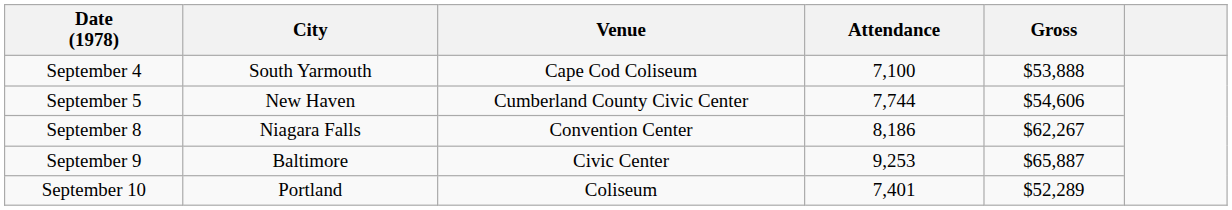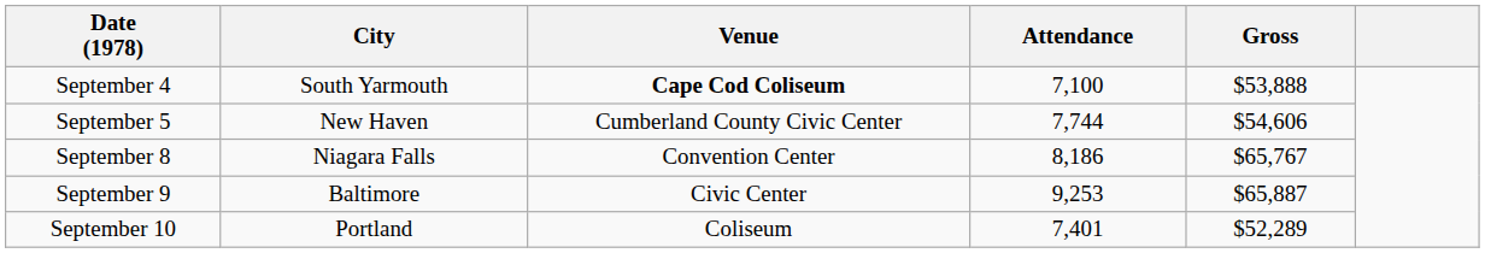September 4 | Venue: normal -> bold
September 8 | Gross: $62,267 -> $65,767
